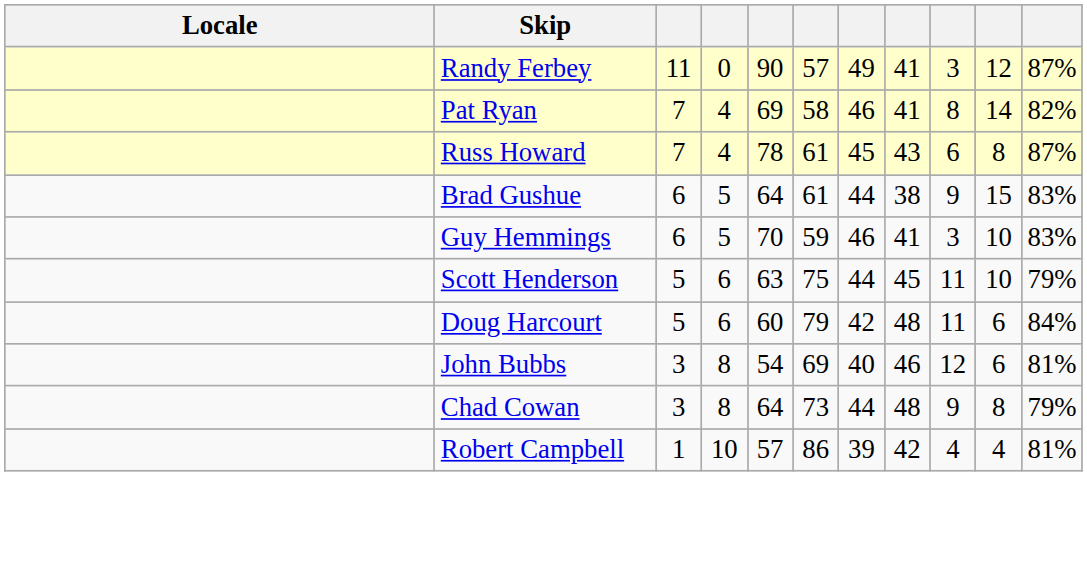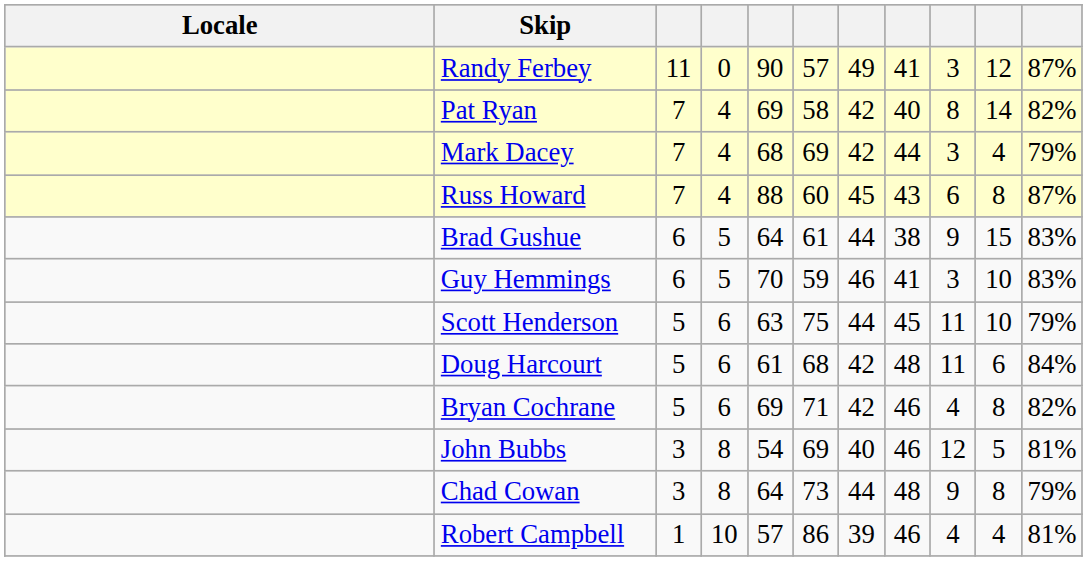Pat Ryan | column 7: 46 -> 42
Pat Ryan | column 8: 41 -> 40
+ row: Mark Dacey | 7 | 4 | 68 | 69 | 42 | 44 | 3 | 4 | 79%
Russ Howard | column 5: 78 -> 88
Russ Howard | column 6: 61 -> 60
Doug Harcourt | column 5: 60 -> 61
Doug Harcourt | column 6: 79 -> 68
+ row: Bryan Cochrane | 5 | 6 | 69 | 71 | 42 | 46 | 4 | 8 | 82%
John Bubbs | column 10: 6 -> 5
Robert Campbell | column 8: 42 -> 46
